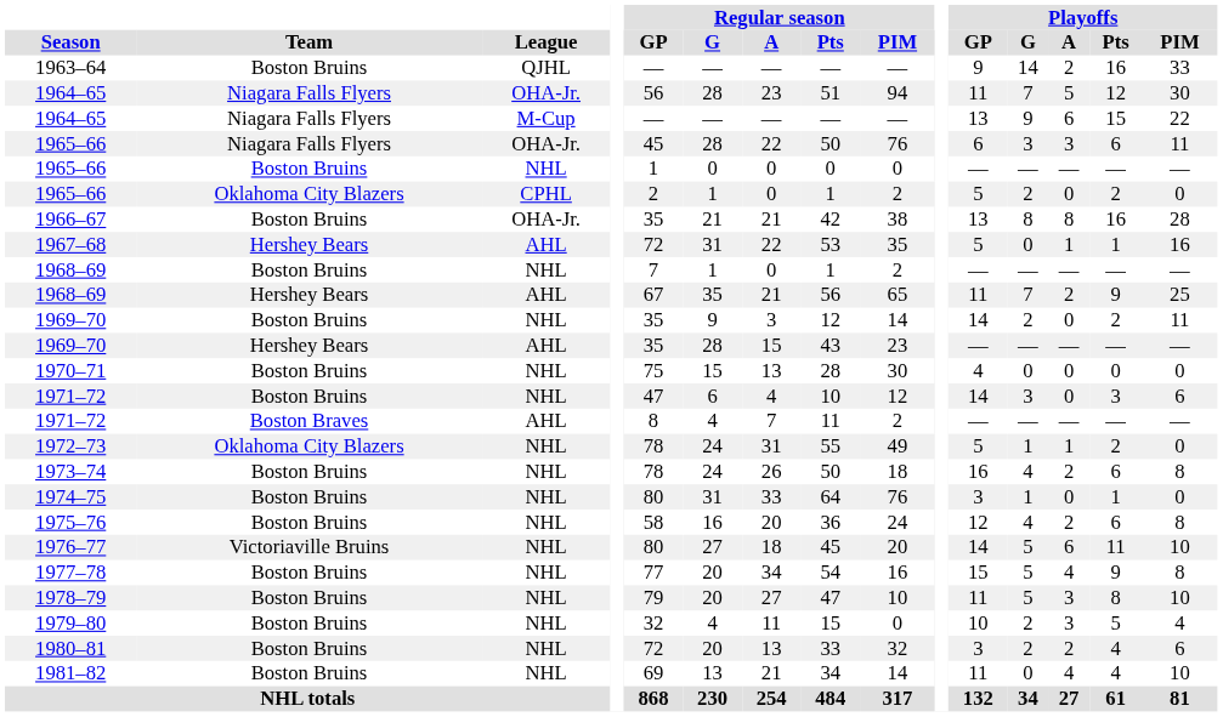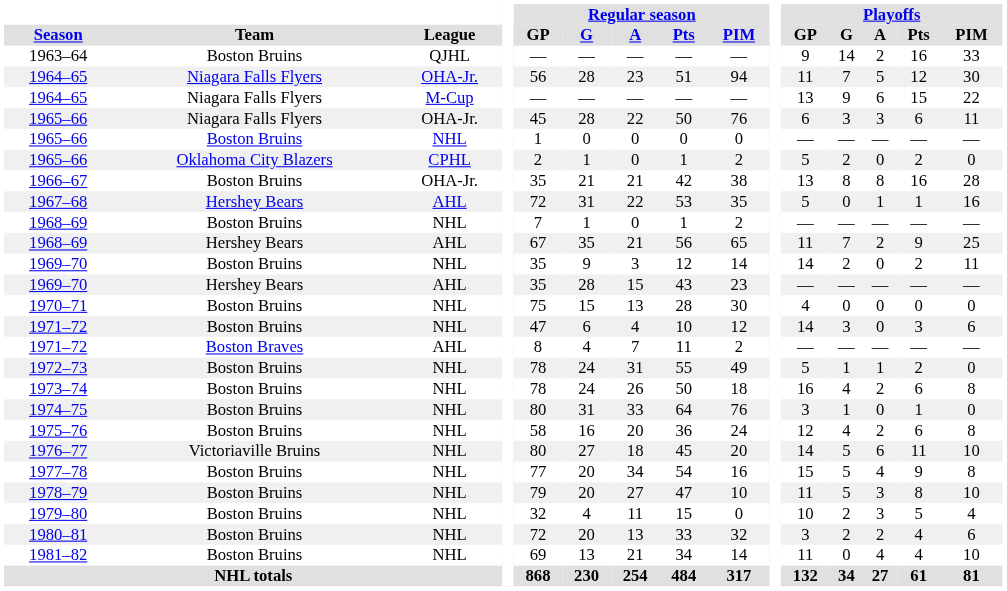1972–73 | Team: Oklahoma City Blazers -> Boston Bruins
